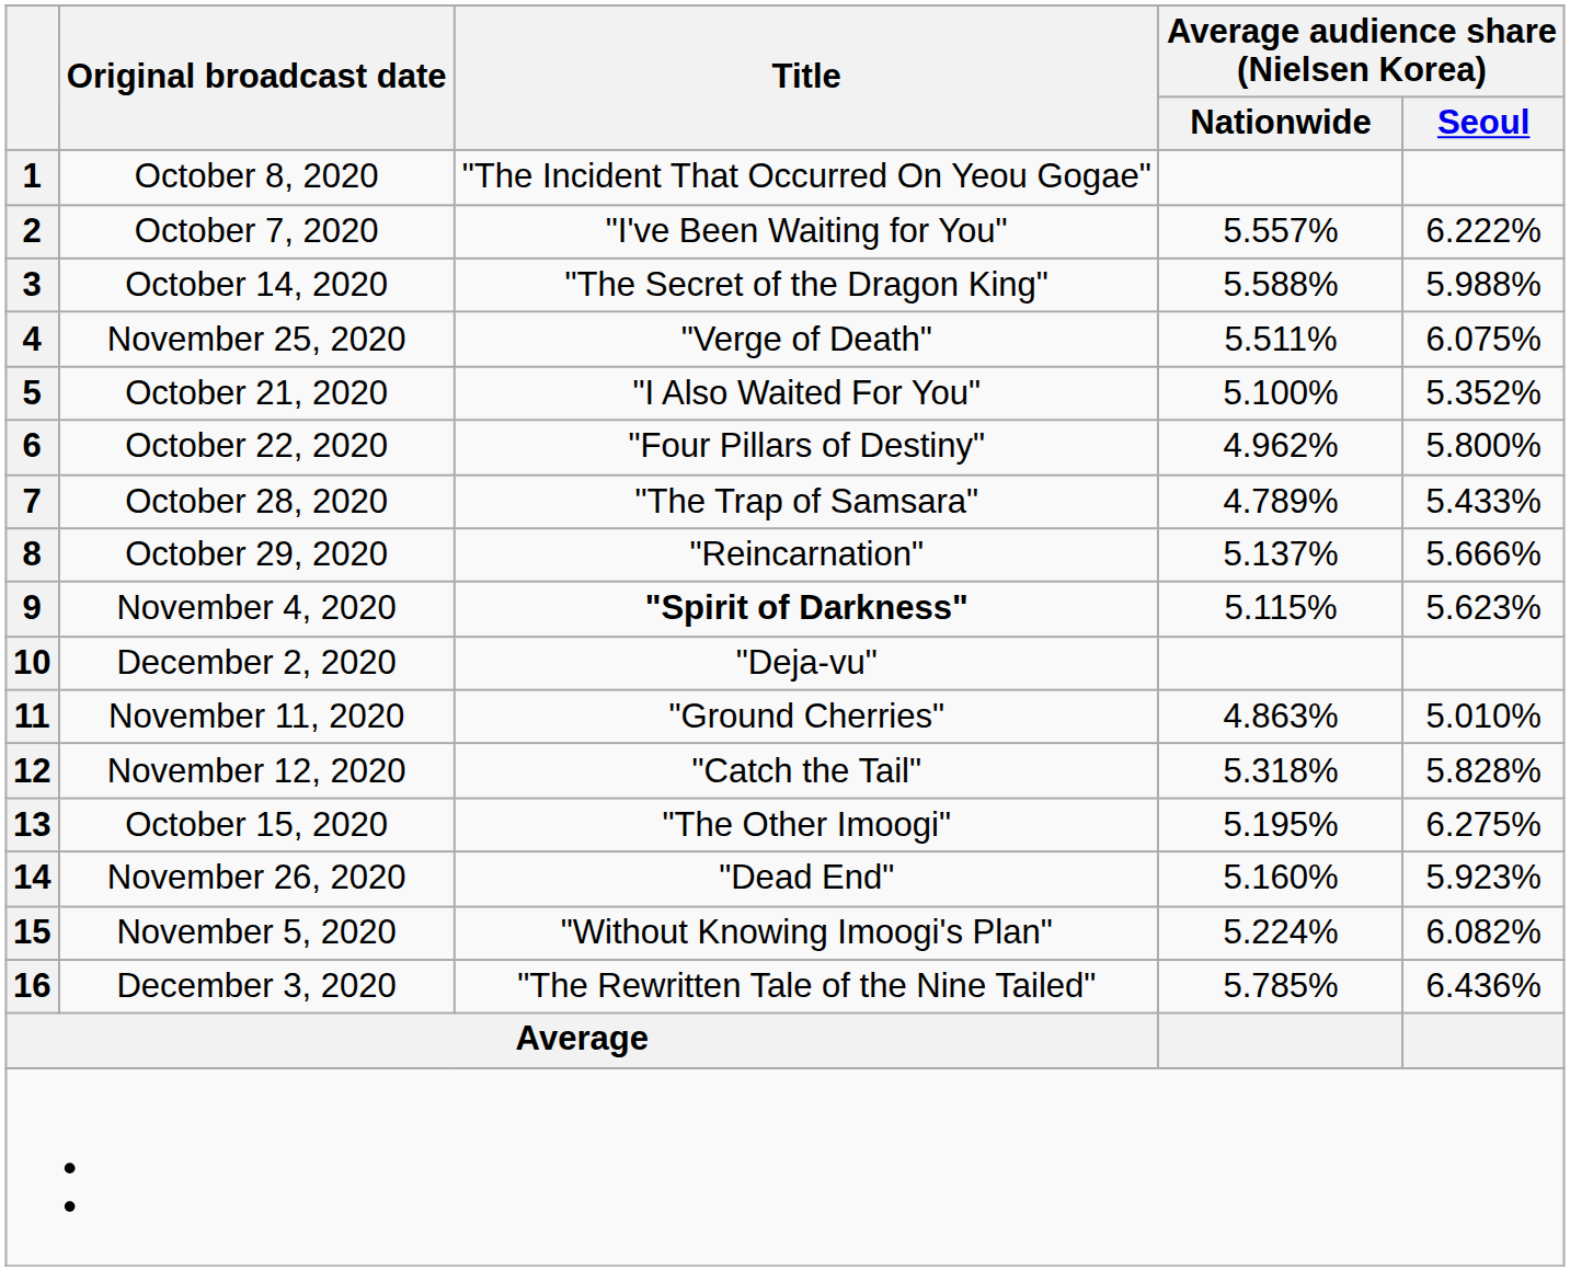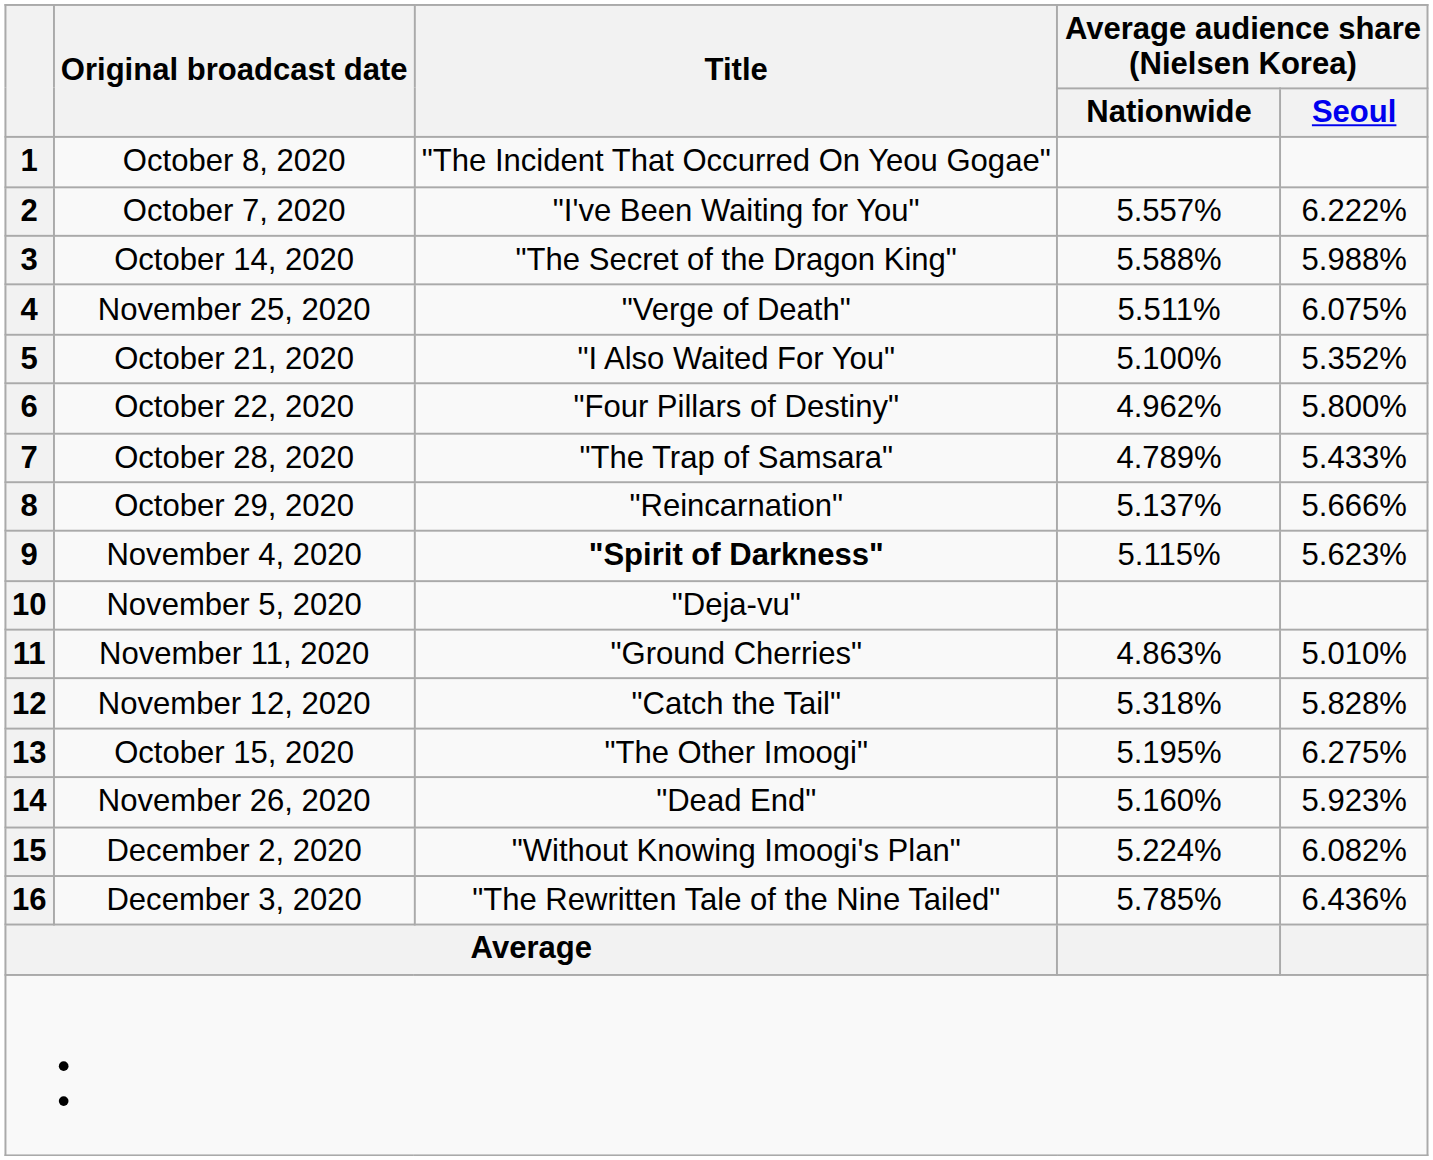10 | Original broadcast date: December 2, 2020 -> November 5, 2020
15 | Original broadcast date: November 5, 2020 -> December 2, 2020
